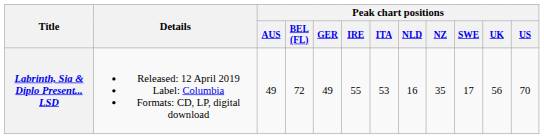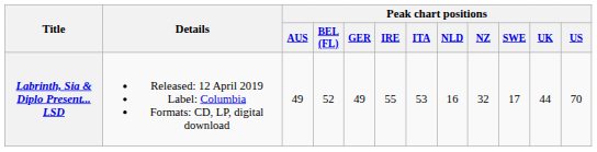Labrinth, Sia & Diplo Present... LSD | Peak chart positions / BEL (FL): 72 -> 52
Labrinth, Sia & Diplo Present... LSD | Peak chart positions / NZ: 35 -> 32
Labrinth, Sia & Diplo Present... LSD | Peak chart positions / UK: 56 -> 44
